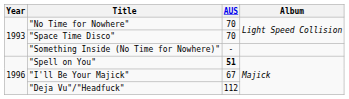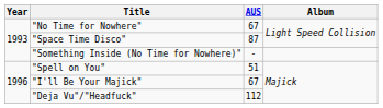"No Time for Nowhere" | AUS: 70 -> 67
"Space Time Disco" | AUS: 70 -> 87
"Spell on You" | AUS: bold -> normal
